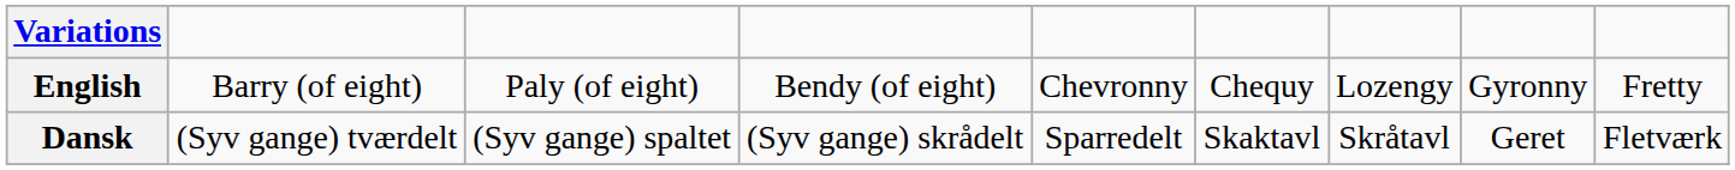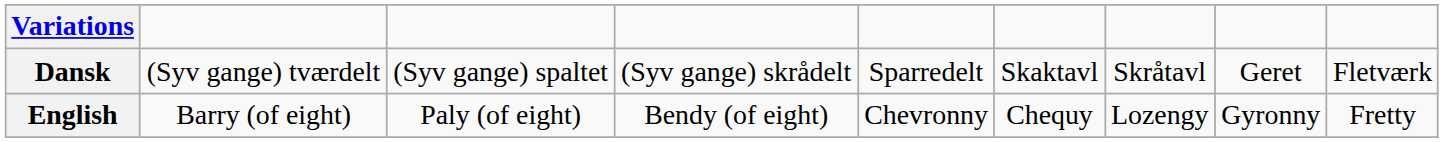rows swapped: English <-> Dansk
